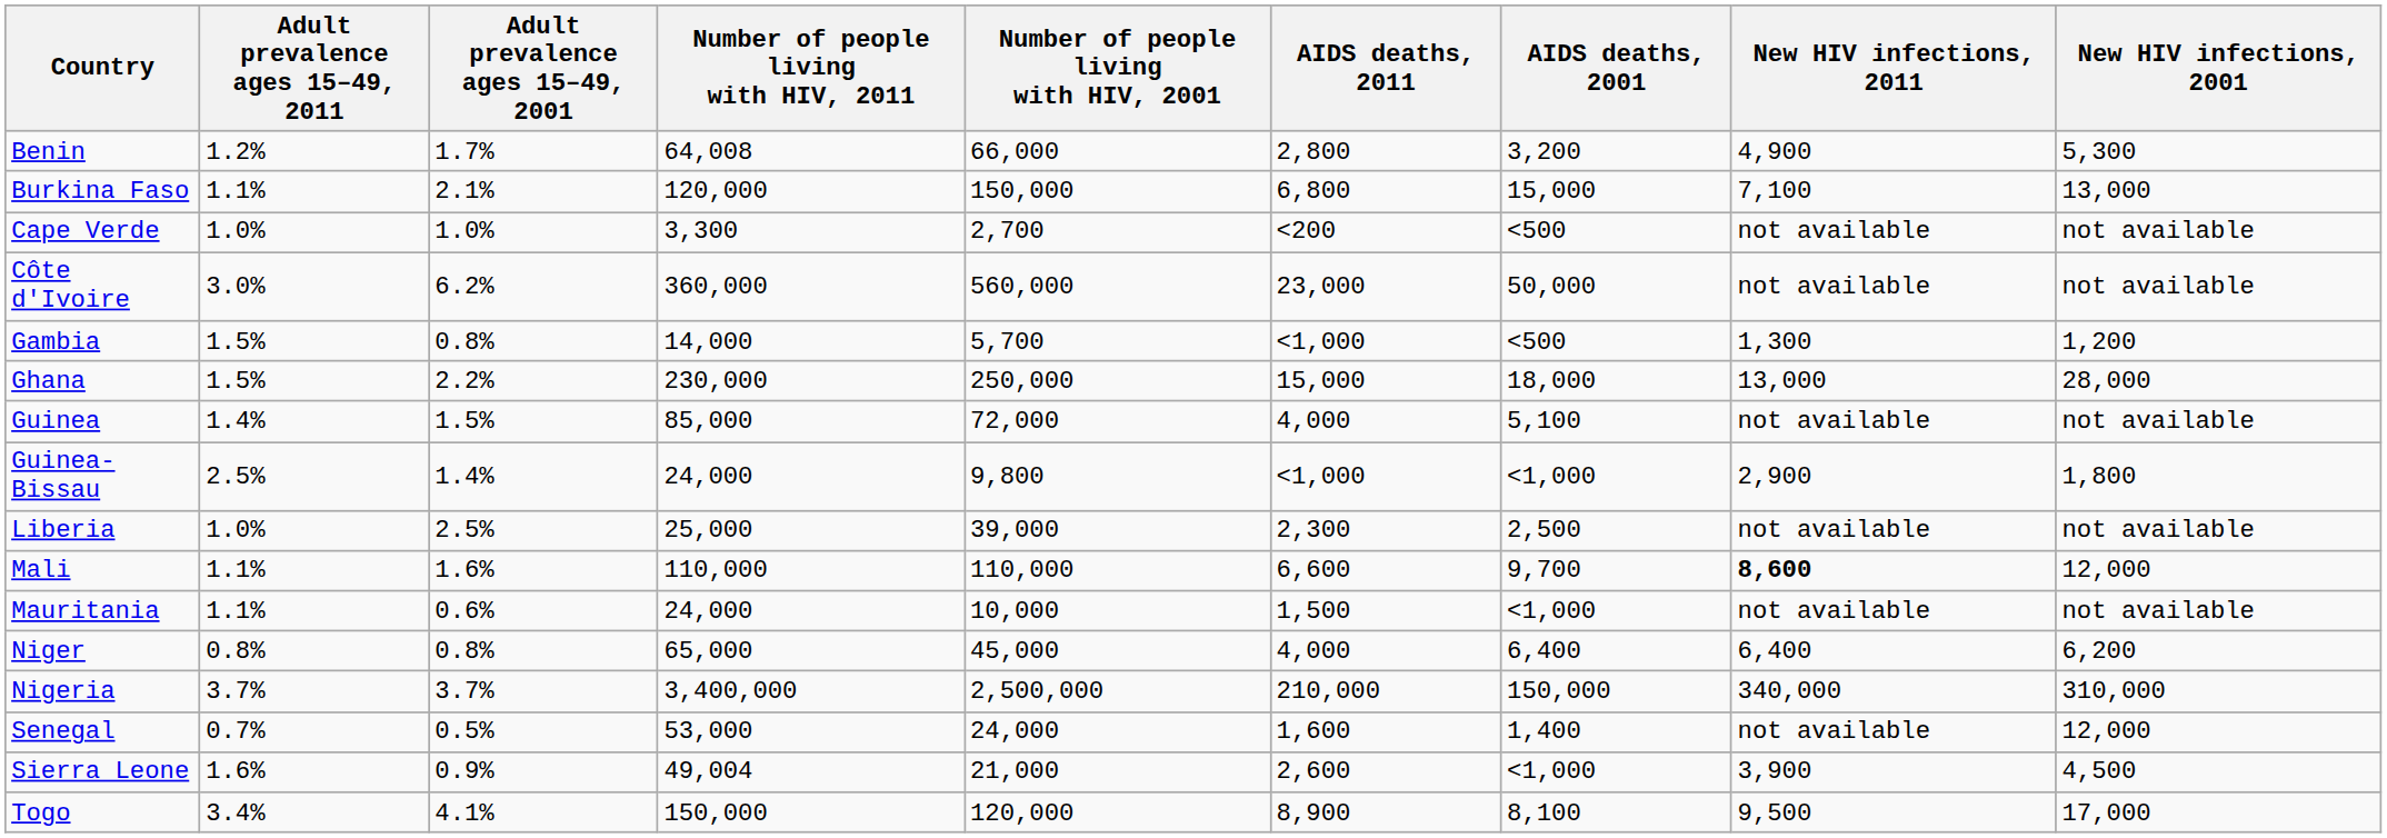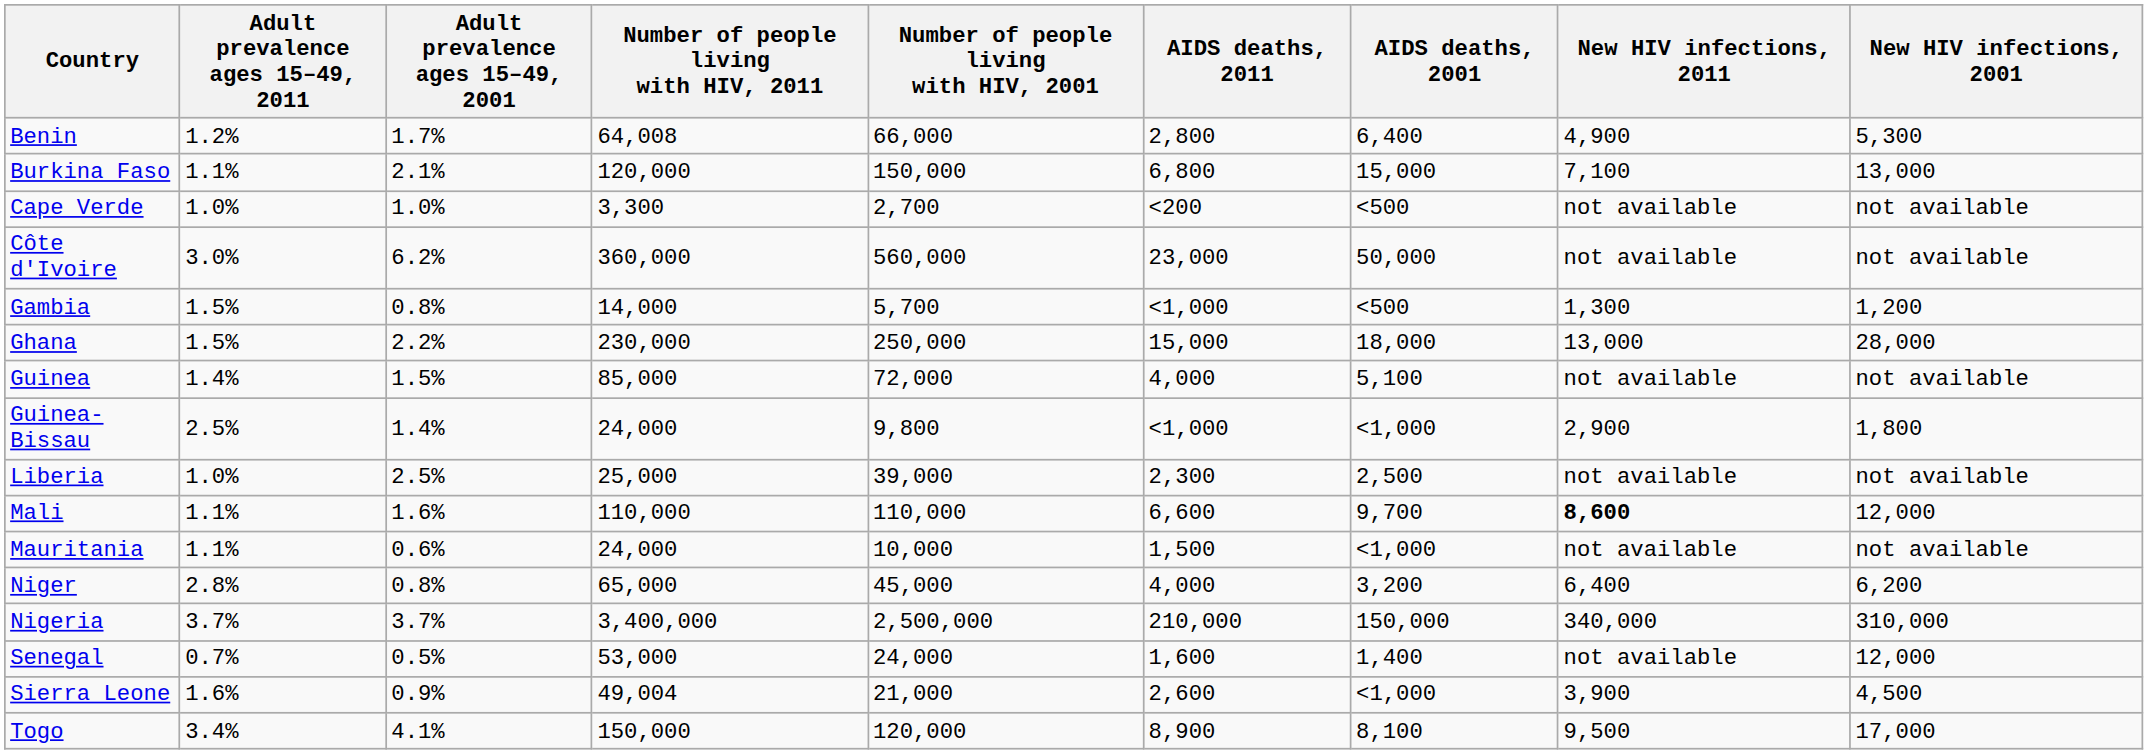Benin | AIDS deaths, 2001: 3,200 -> 6,400
Niger | Adult prevalence ages 15–49, 2011: 0.8% -> 2.8%
Niger | AIDS deaths, 2001: 6,400 -> 3,200
